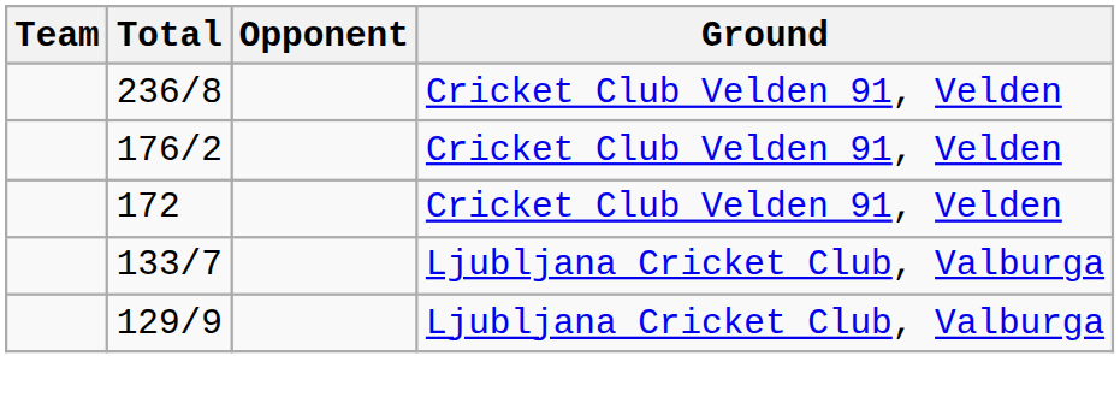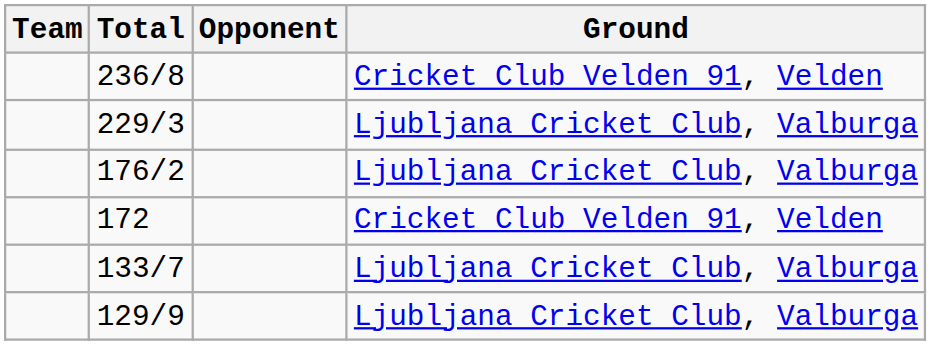+ row: 229/3 | Ljubljana Cricket Club, Valburga
176/2 | Ground: Cricket Club Velden 91, Velden -> Ljubljana Cricket Club, Valburga
